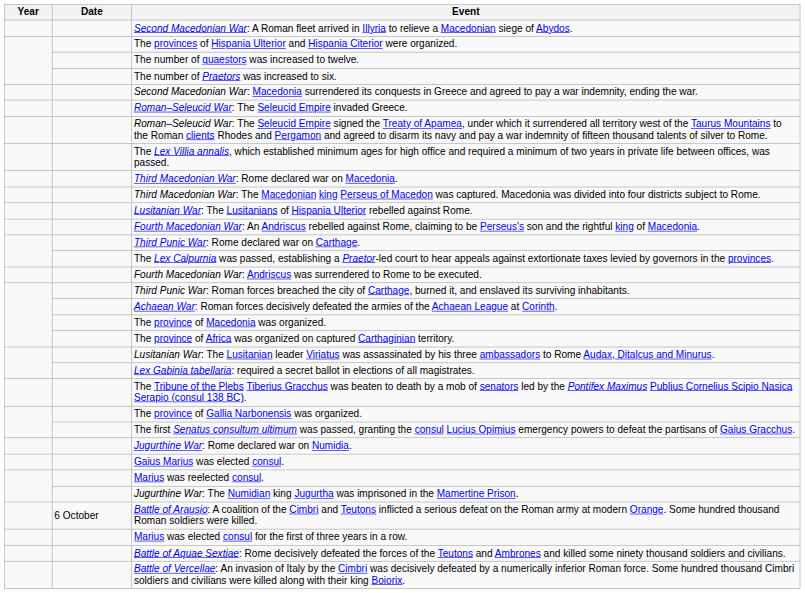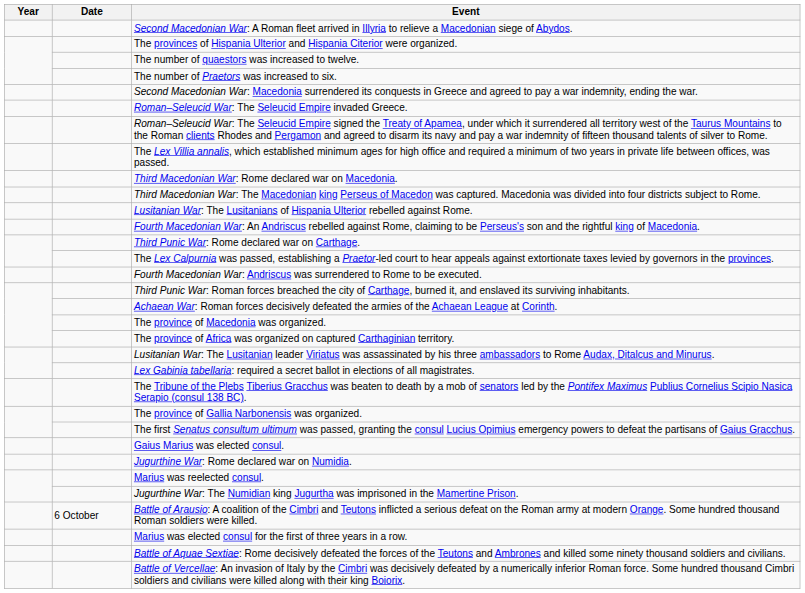rows swapped: Jugurthine War: Rome declared war on Numidia. <-> Gaius Marius was elected consul.
